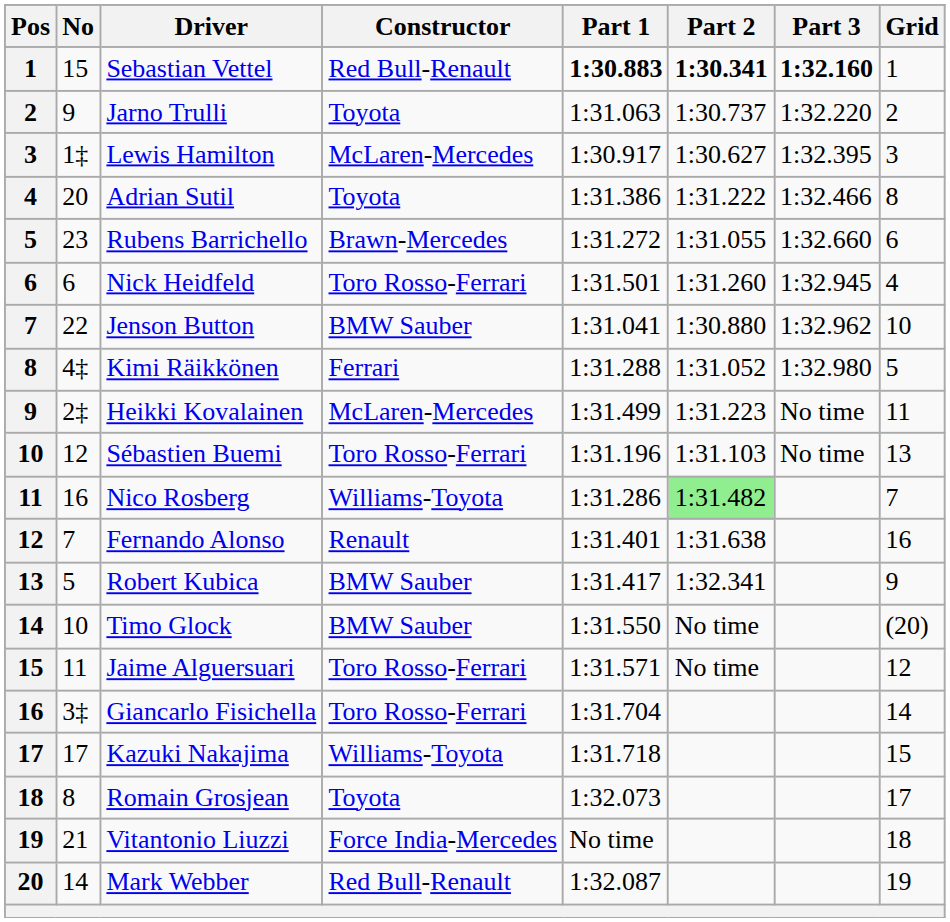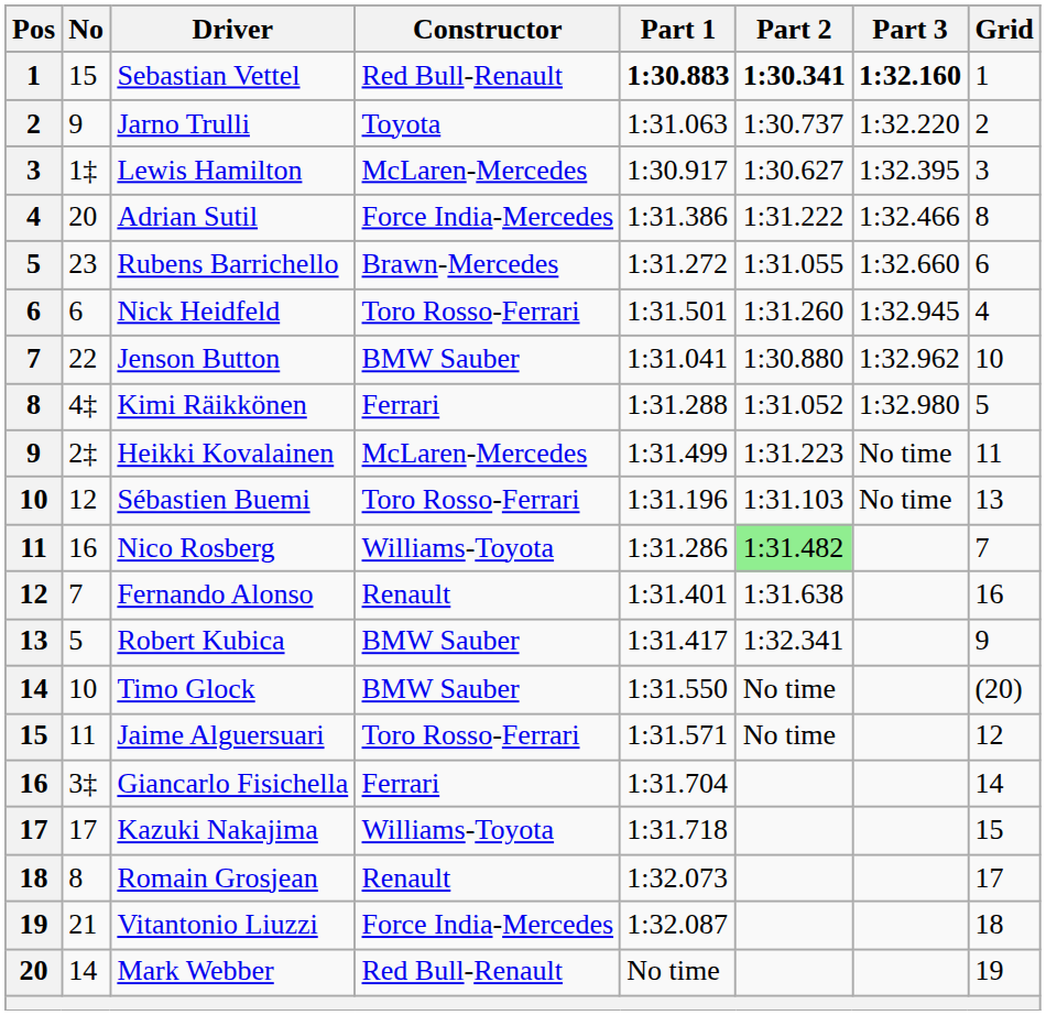Adrian Sutil | Constructor: Toyota -> Force India-Mercedes
Giancarlo Fisichella | Constructor: Toro Rosso-Ferrari -> Ferrari
Romain Grosjean | Constructor: Toyota -> Renault
Vitantonio Liuzzi | Part 1: No time -> 1:32.087
Mark Webber | Part 1: 1:32.087 -> No time
